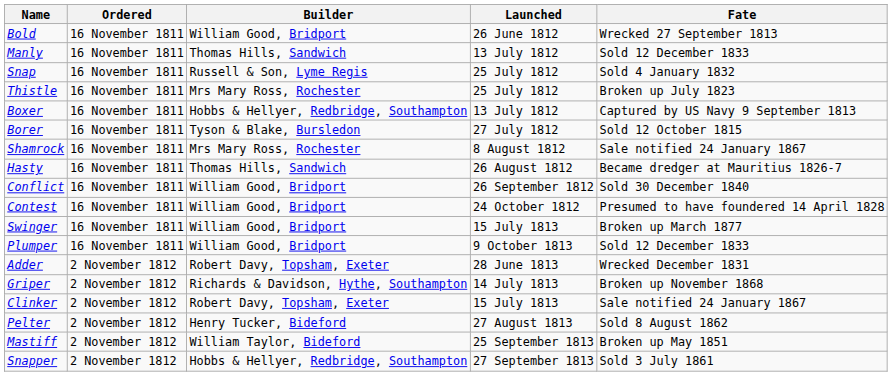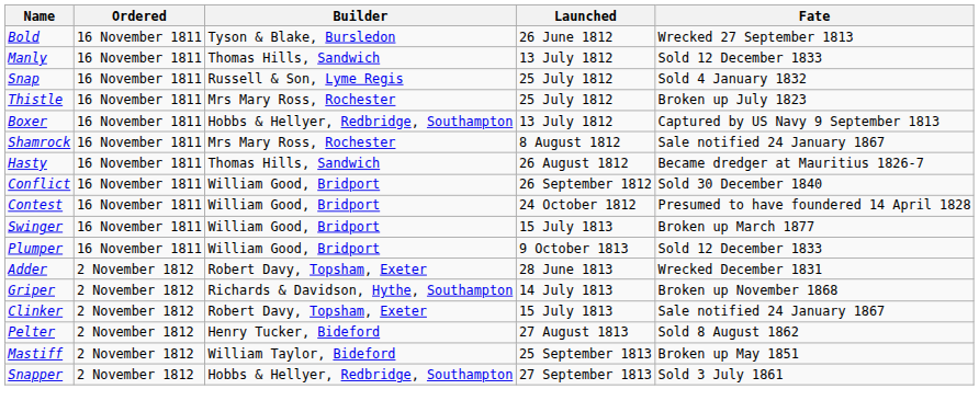Bold | Builder: William Good, Bridport -> Tyson & Blake, Bursledon
- row: Borer | 16 November 1811 | Tyson & Blake, Bursledon | 27 July 1812 | Sold 12 October 1815
